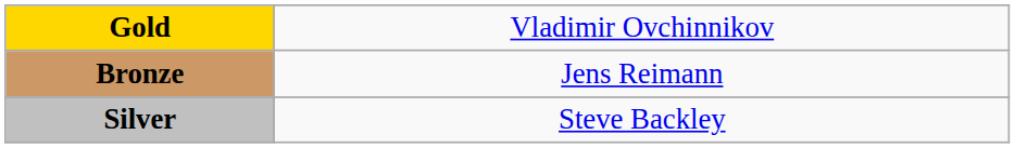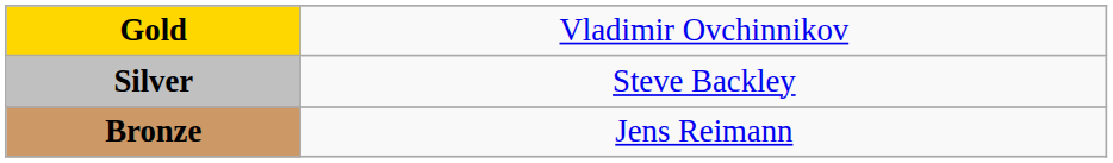rows swapped: Silver <-> Bronze
